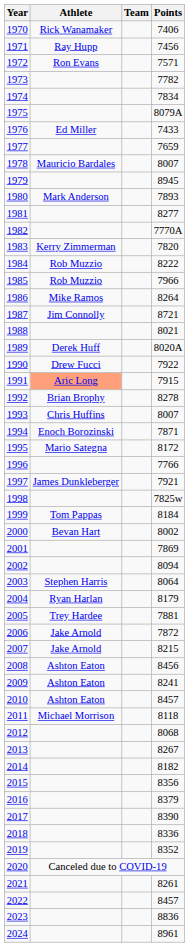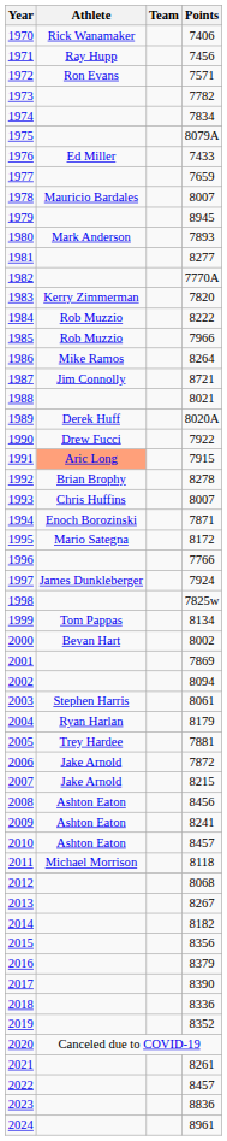1997 | Points: 7921 -> 7924
1999 | Points: 8184 -> 8134
2003 | Points: 8064 -> 8061
